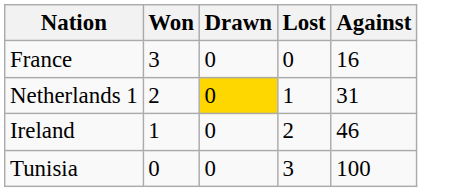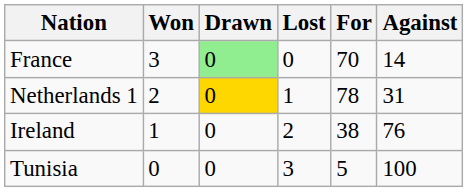+ column: For | 70 | 78 | 38 | 5
France | Drawn: no background -> lightgreen background
France | Against: 16 -> 14
Ireland | Against: 46 -> 76
